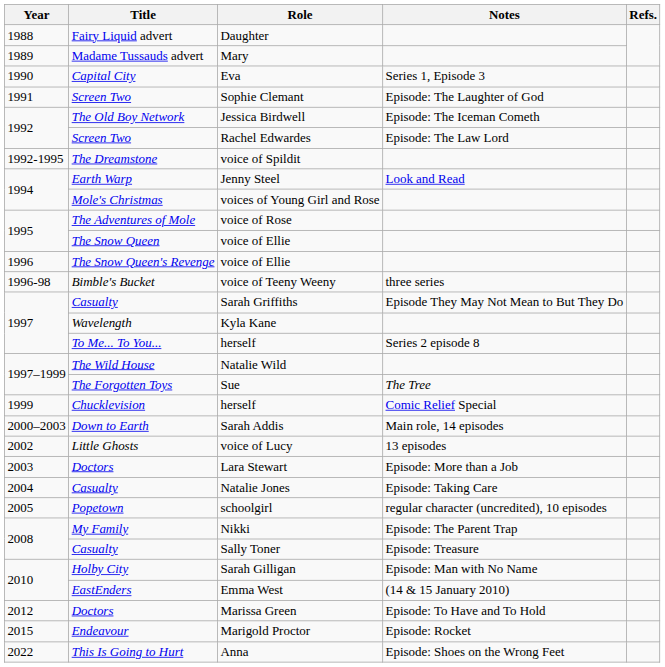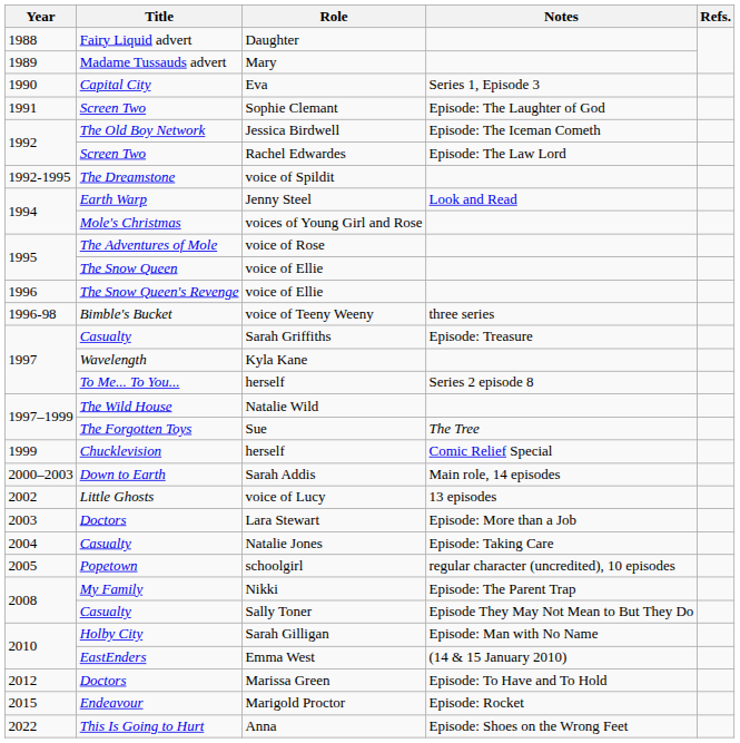Sarah Griffiths | Notes: Episode They May Not Mean to But They Do -> Episode: Treasure
Sally Toner | Notes: Episode: Treasure -> Episode They May Not Mean to But They Do
